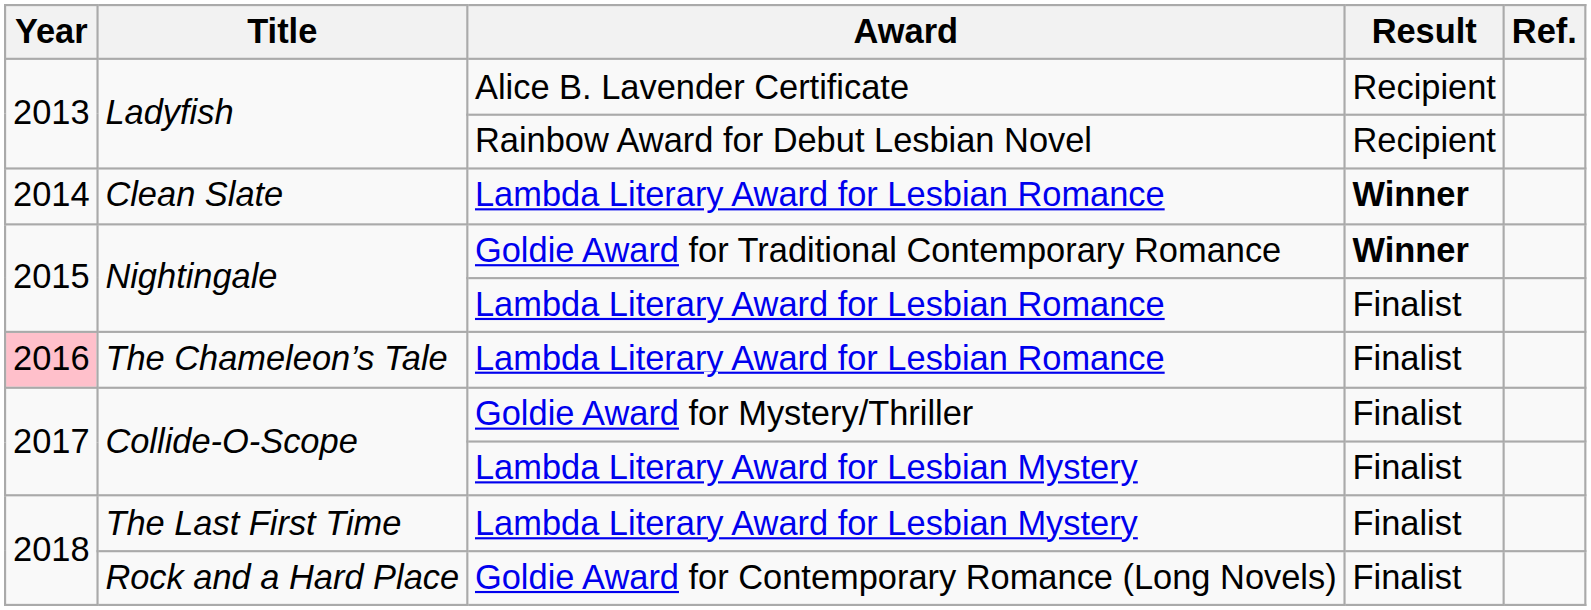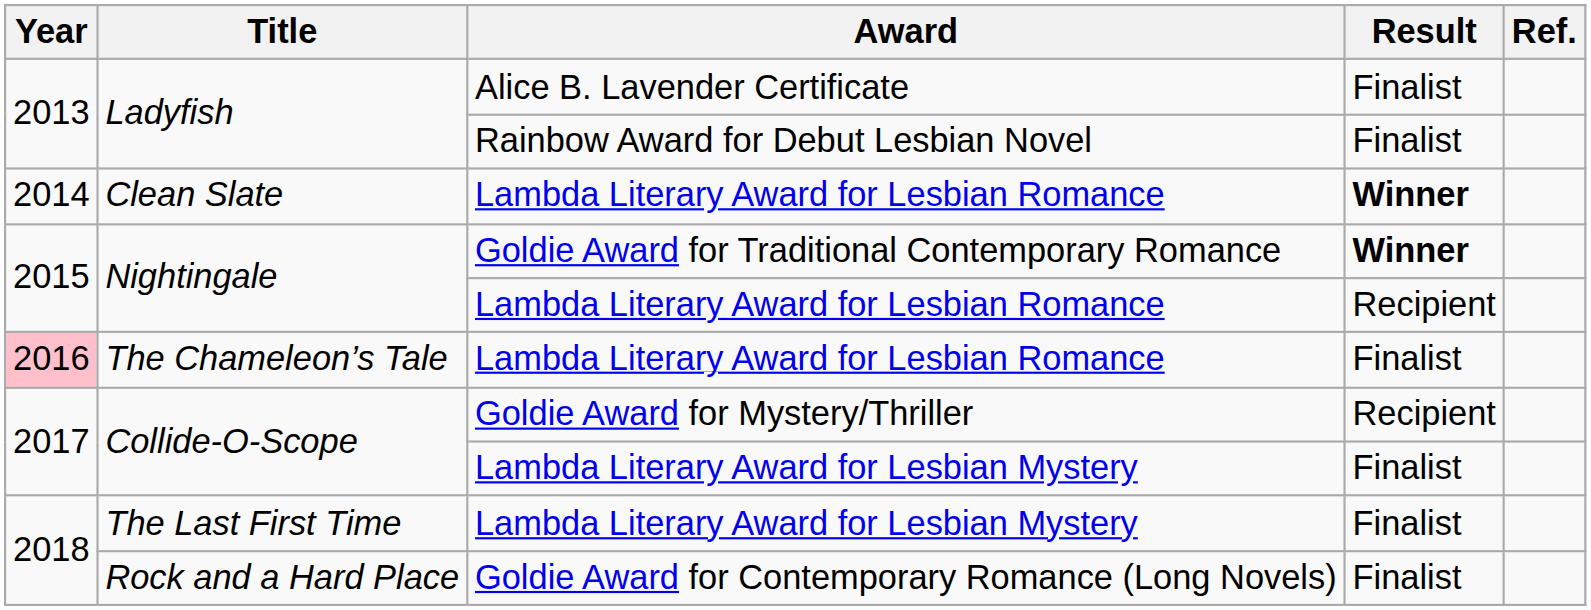Ladyfish / Alice B. Lavender Certificate | Result: Recipient -> Finalist
Ladyfish / Rainbow Award for Debut Lesbian Novel | Result: Recipient -> Finalist
Nightingale / Lambda Literary Award for Lesbian Romance | Result: Finalist -> Recipient
Collide-O-Scope / Goldie Award for Mystery/Thriller | Result: Finalist -> Recipient
